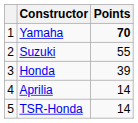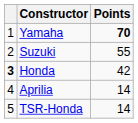Honda | column 1: normal -> bold
Honda | Points: 39 -> 42
